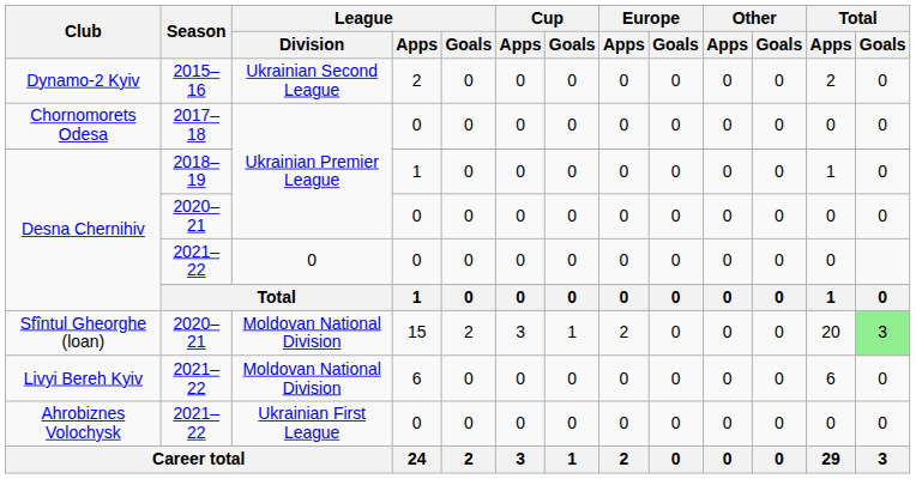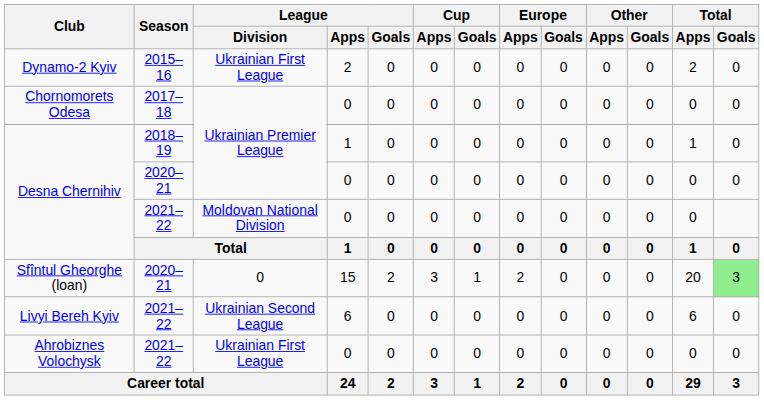Dynamo-2 Kyiv | League / Division: Ukrainian Second League -> Ukrainian First League
Desna Chernihiv / 2021–22 | League / Division: 0 -> Moldovan National Division
Sfîntul Gheorghe (loan) | League / Division: Moldovan National Division -> 0
Livyi Bereh Kyiv | League / Division: Moldovan National Division -> Ukrainian Second League
